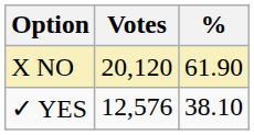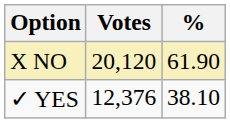✓ YES | Votes: 12,576 -> 12,376
